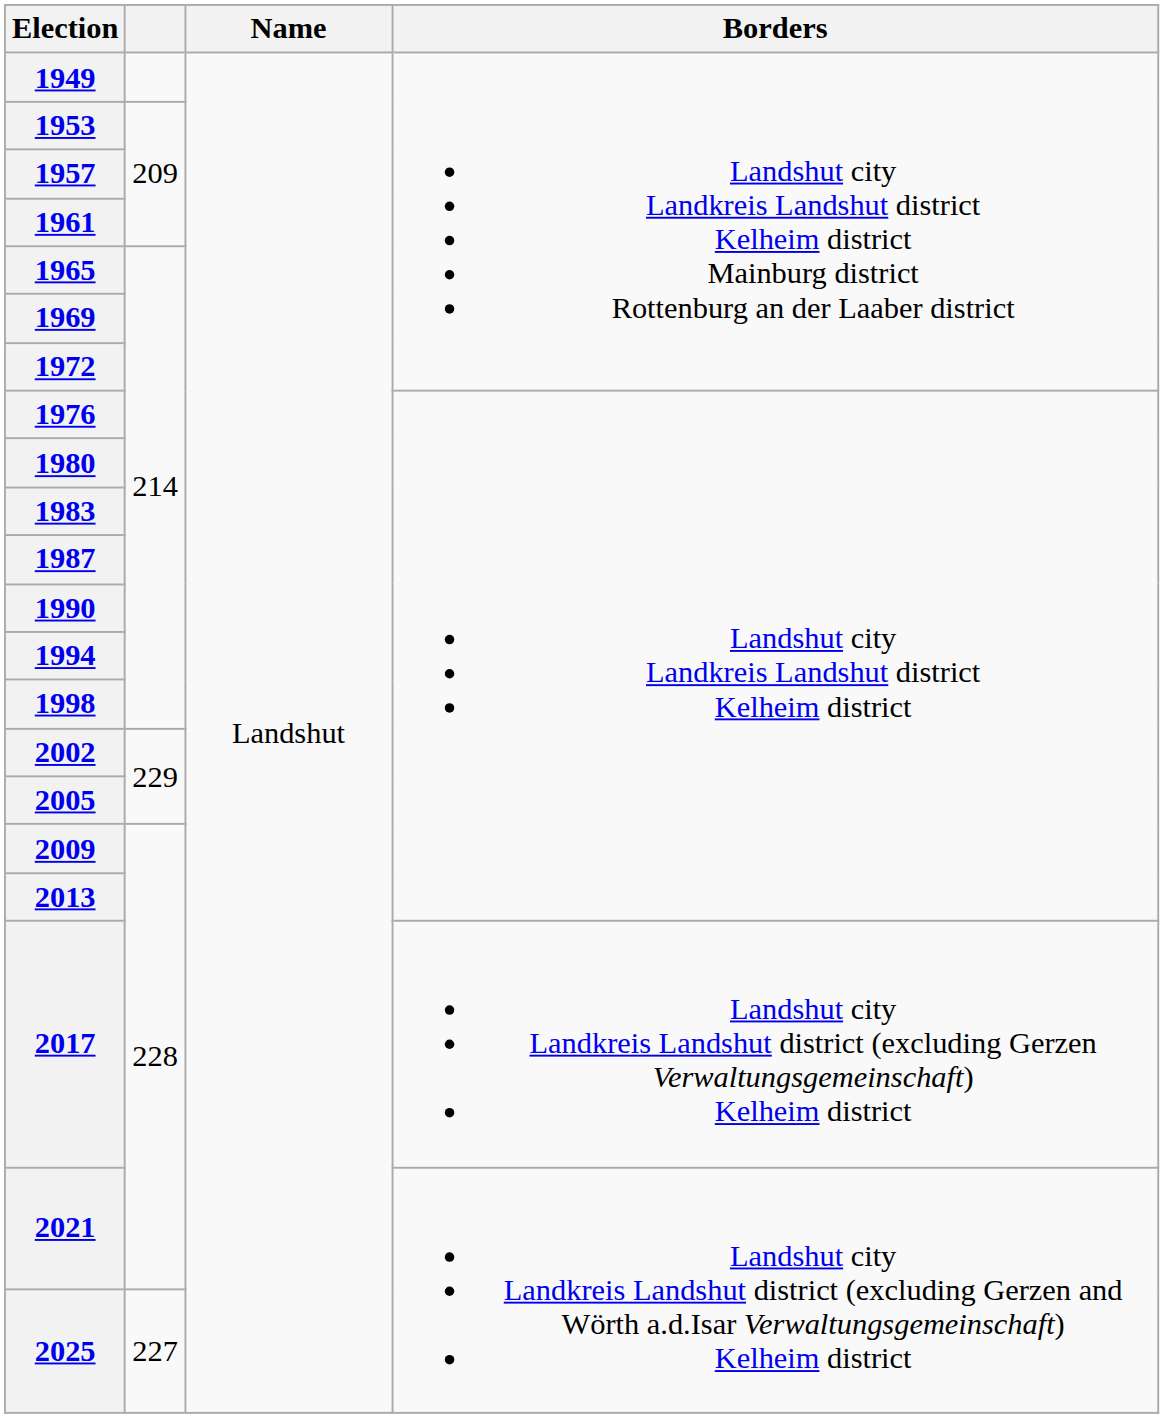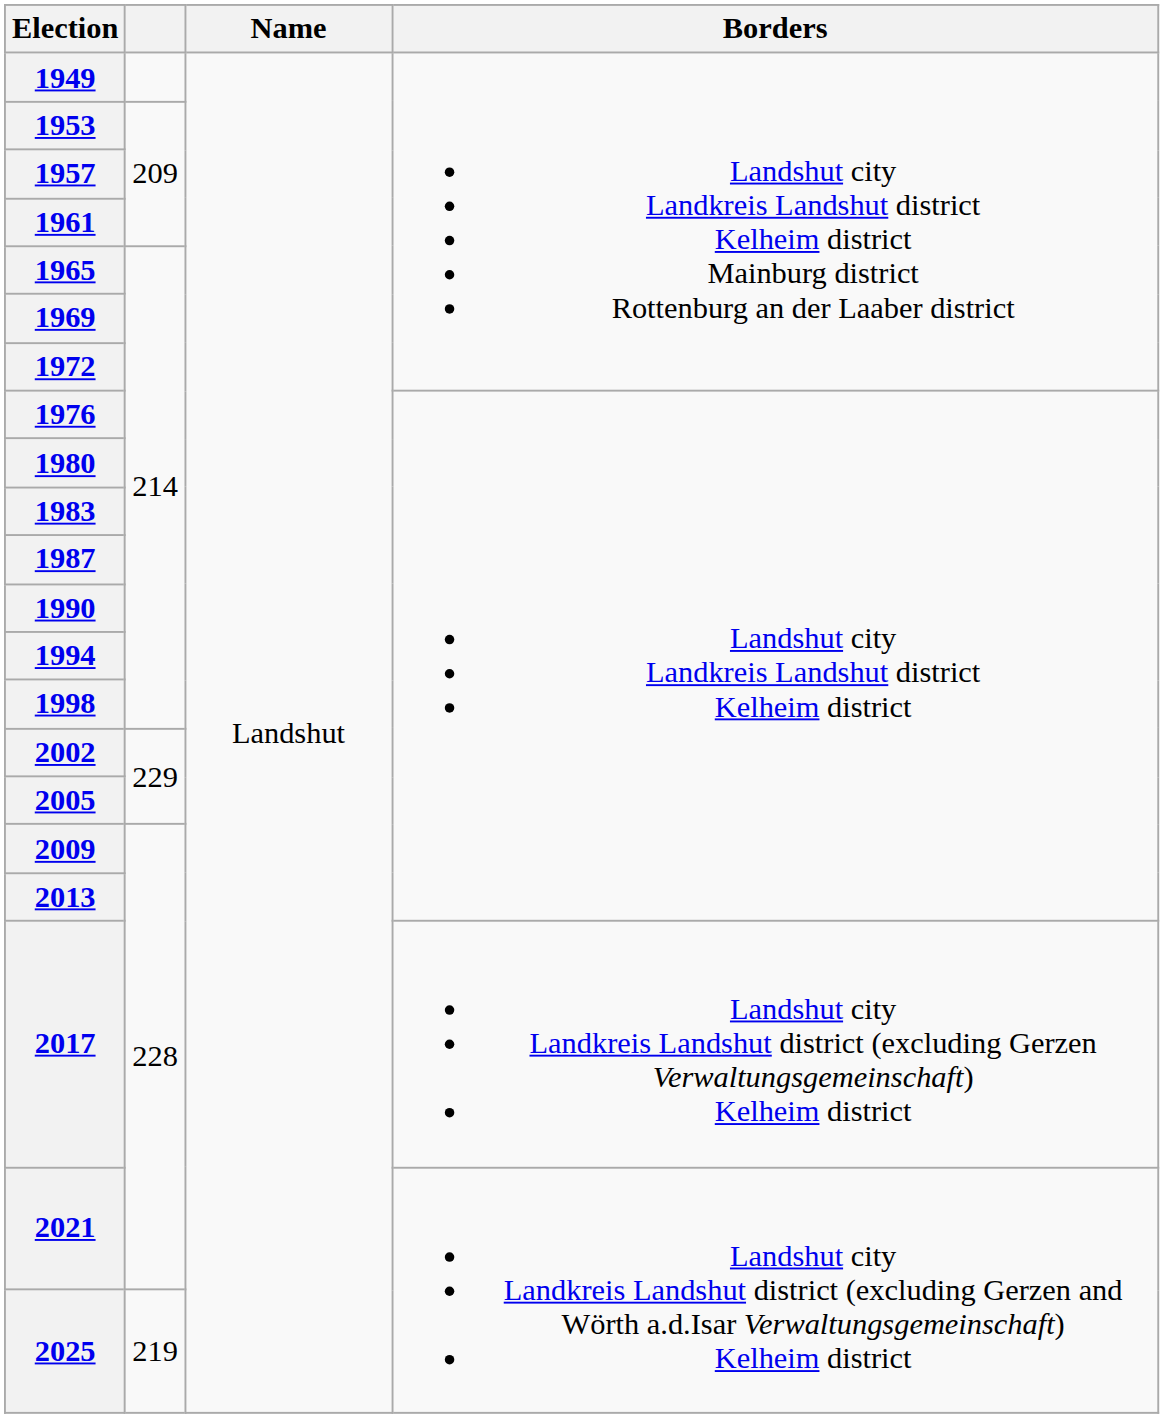2025 | column 2: 227 -> 219
